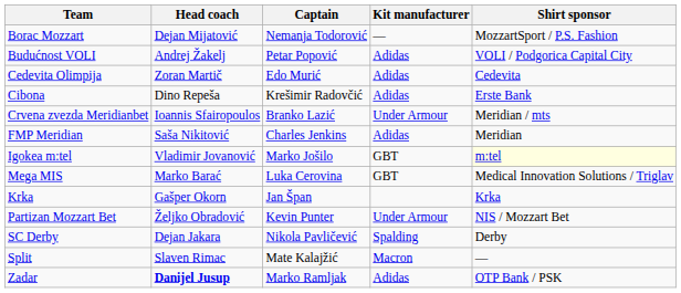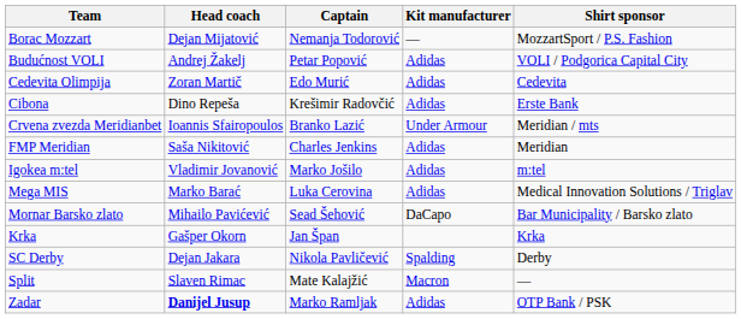Igokea m:tel | Kit manufacturer: GBT -> Adidas
Igokea m:tel | Shirt sponsor: lightyellow background -> no background
Mega MIS | Kit manufacturer: GBT -> Adidas
+ row: Mornar Barsko zlato | Mihailo Pavićević | Sead Šehović | DaCapo | Bar Municipality / Barsko zlato
- row: Partizan Mozzart Bet | Željko Obradović | Kevin Punter | Under Armour | NIS / Mozzart Bet
